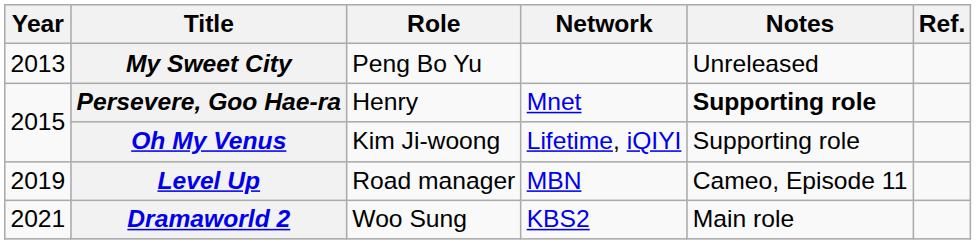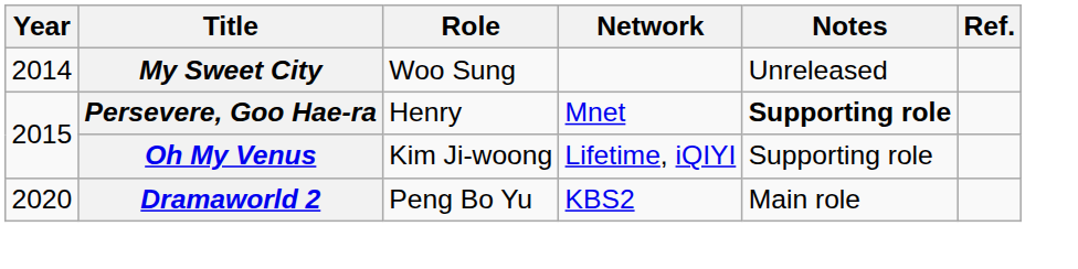My Sweet City | Year: 2013 -> 2014
My Sweet City | Role: Peng Bo Yu -> Woo Sung
- row: 2019 | Level Up | Road manager | MBN | Cameo, Episode 11
Dramaworld 2 | Year: 2021 -> 2020
Dramaworld 2 | Role: Woo Sung -> Peng Bo Yu
